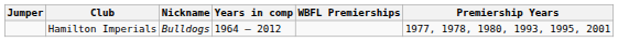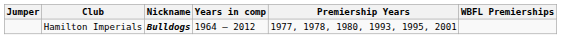columns swapped: WBFL Premierships <-> Premiership Years
Hamilton Imperials | Nickname: normal -> bold
